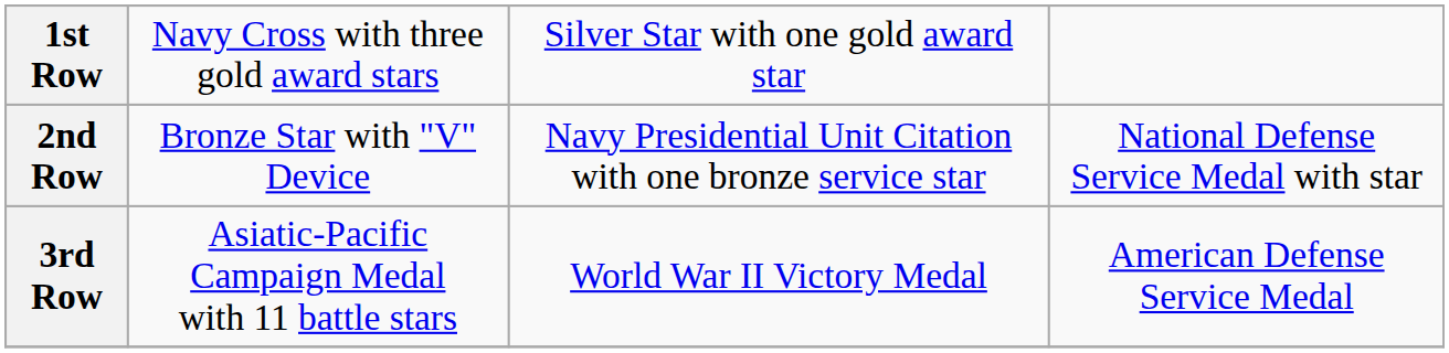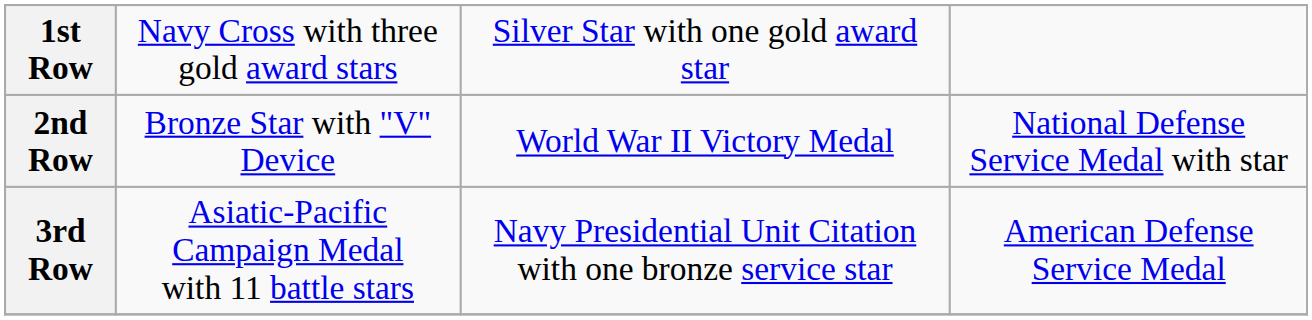2nd Row | column 3: Navy Presidential Unit Citation with one bronze service star -> World War II Victory Medal
3rd Row | column 3: World War II Victory Medal -> Navy Presidential Unit Citation with one bronze service star
